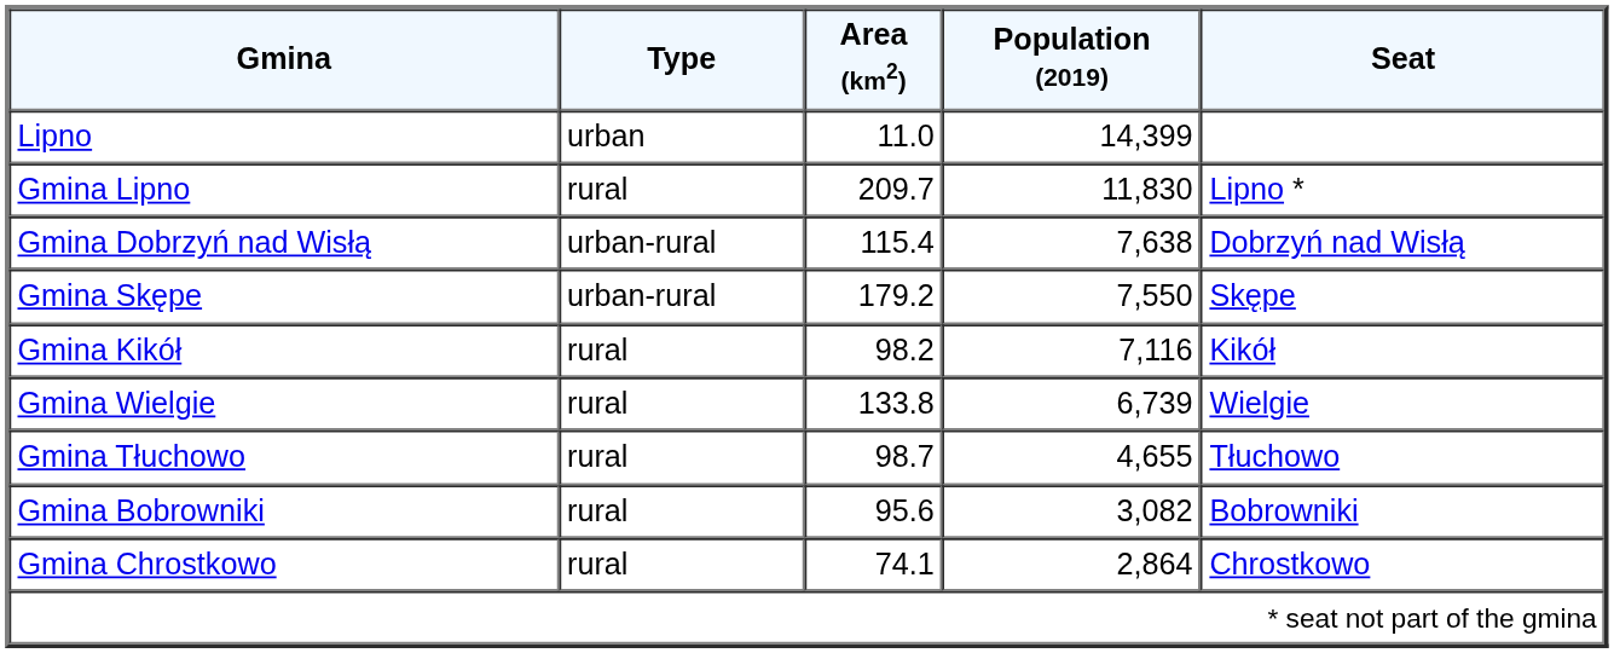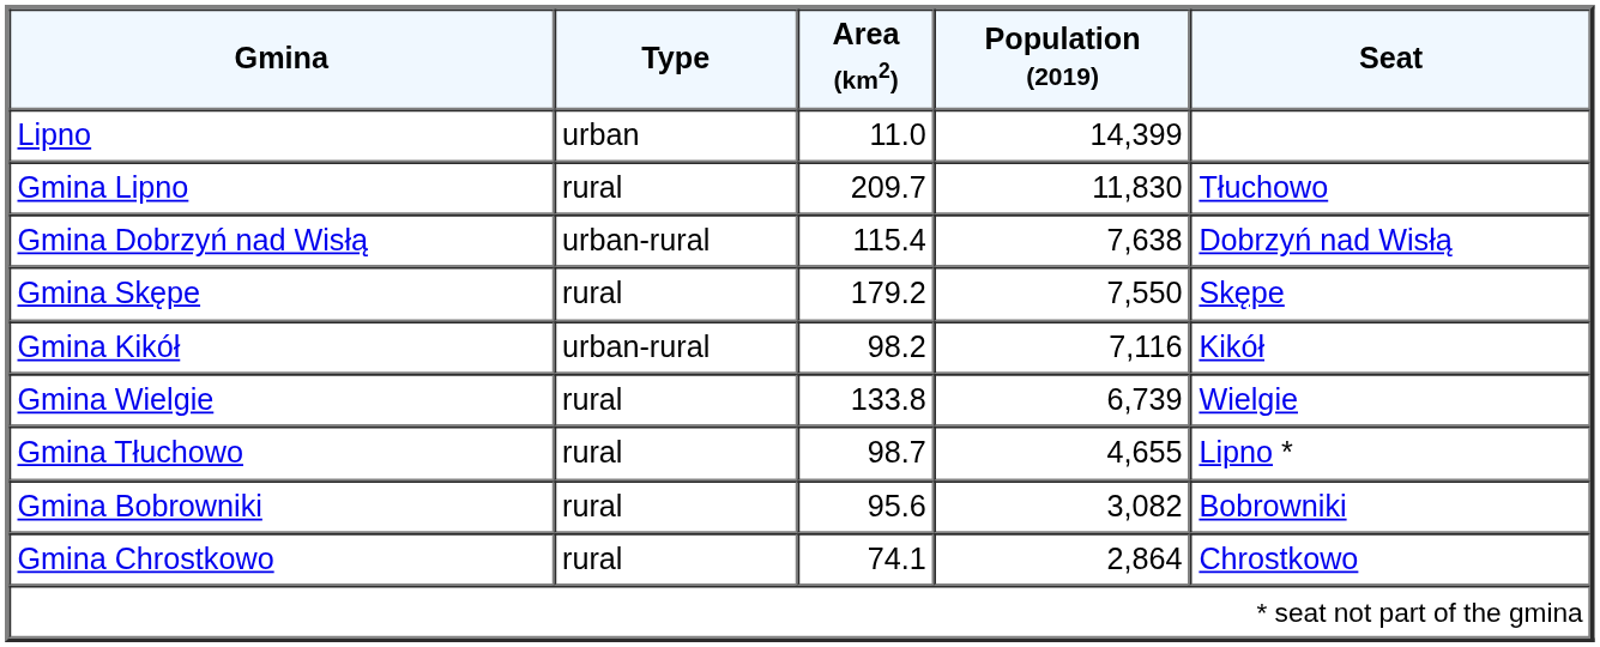Gmina Lipno | Seat: Lipno * -> Tłuchowo
Gmina Skępe | Type: urban-rural -> rural
Gmina Kikół | Type: rural -> urban-rural
Gmina Tłuchowo | Seat: Tłuchowo -> Lipno *
